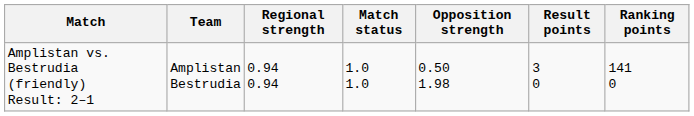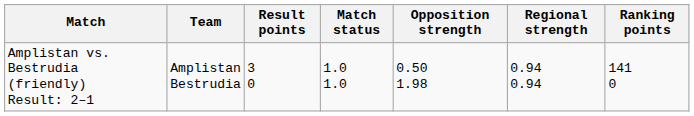columns swapped: Result points <-> Regional strength
